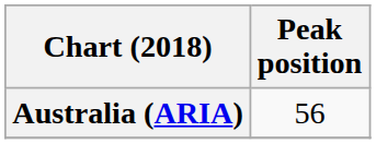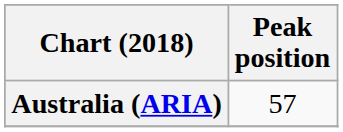Australia (ARIA) | Peak position: 56 -> 57
